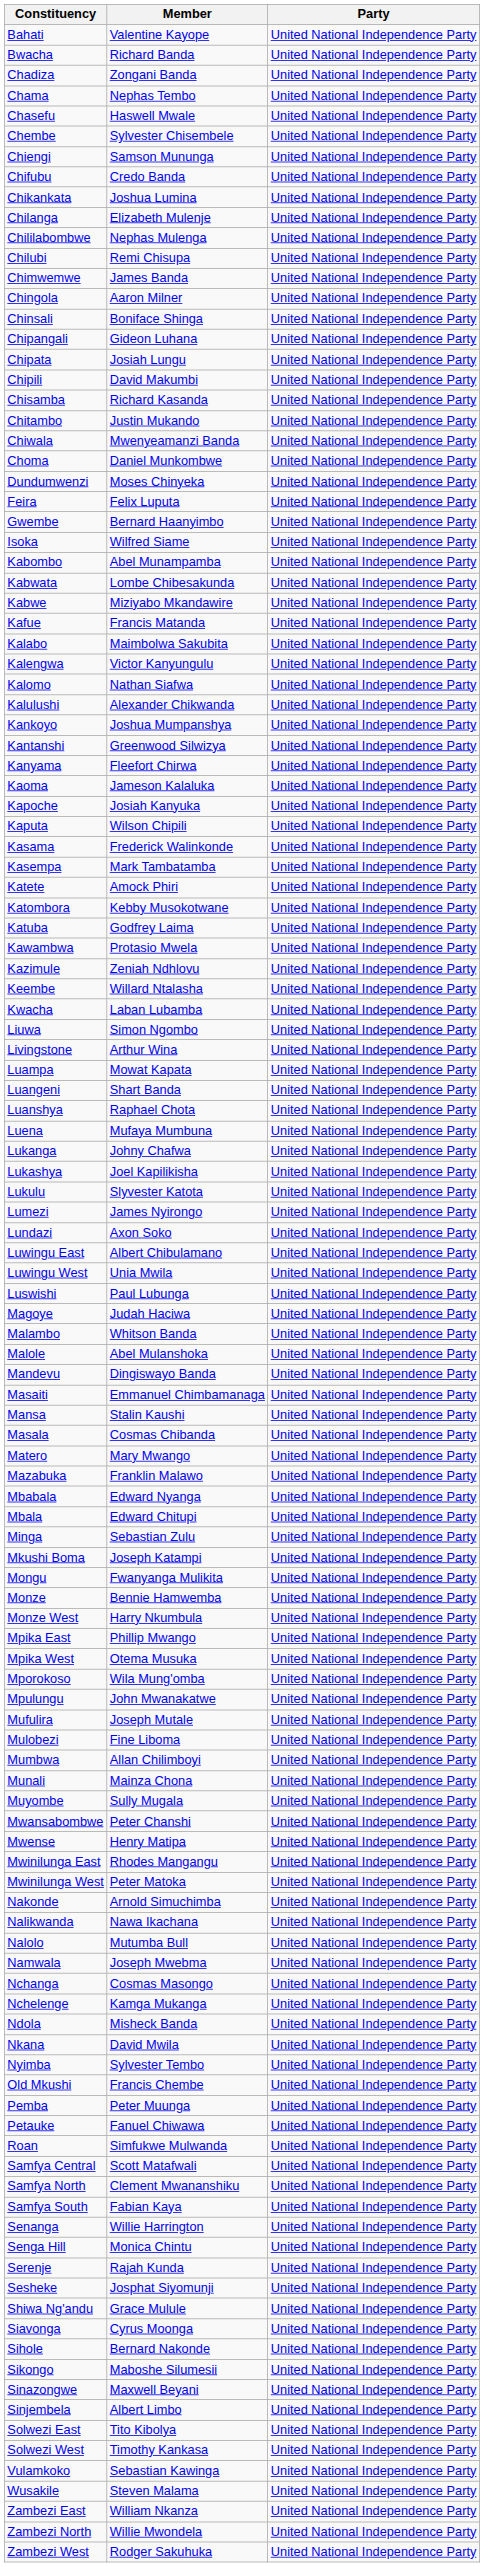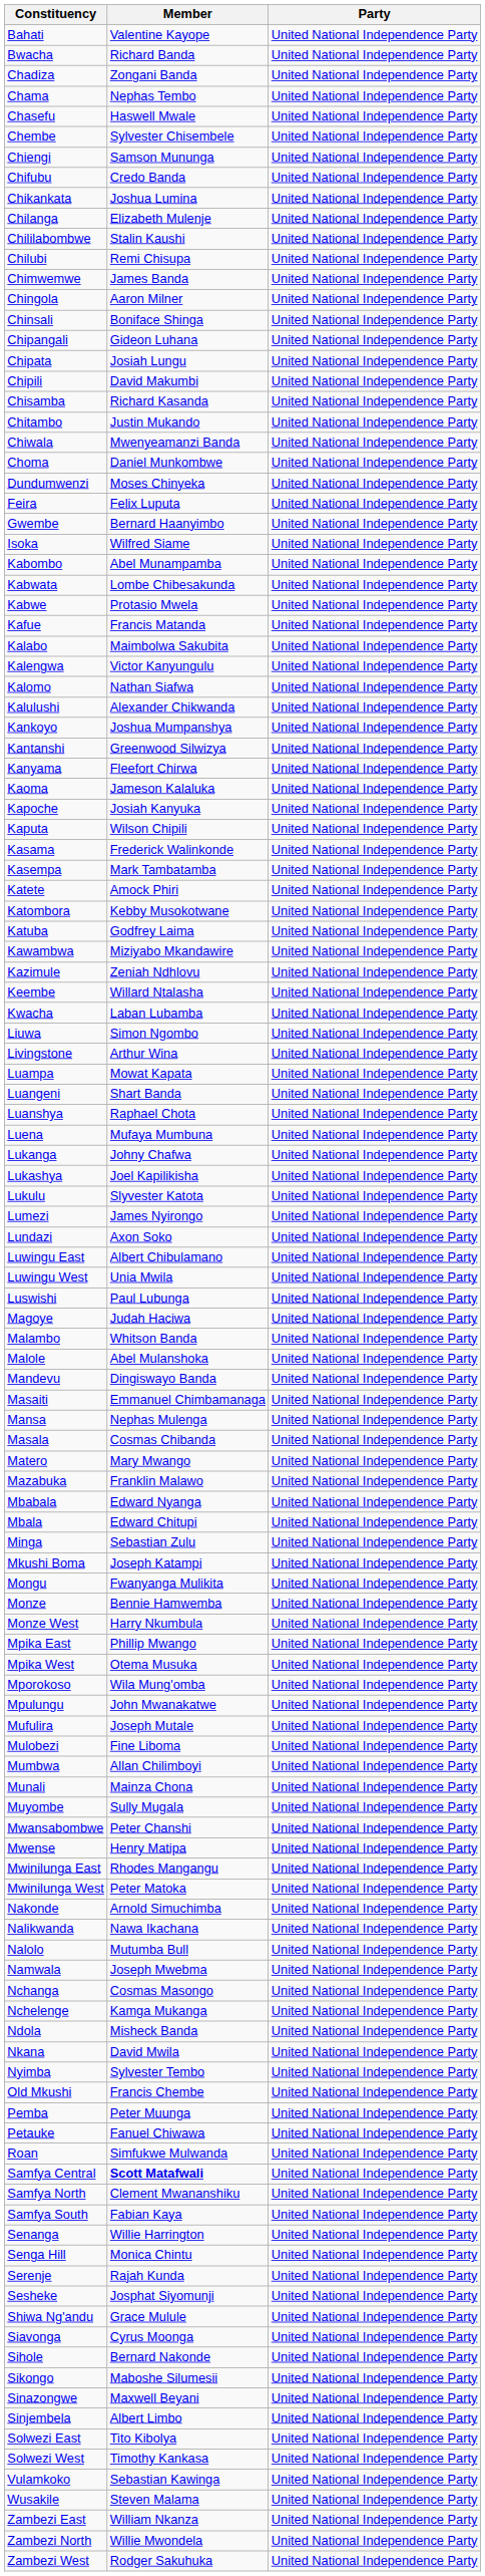Chililabombwe | Member: Nephas Mulenga -> Stalin Kaushi
Kabwe | Member: Miziyabo Mkandawire -> Protasio Mwela
Kawambwa | Member: Protasio Mwela -> Miziyabo Mkandawire
Mansa | Member: Stalin Kaushi -> Nephas Mulenga
Samfya Central | Member: normal -> bold
